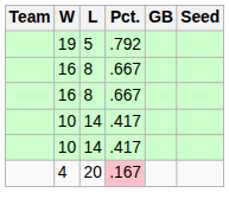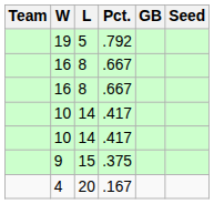+ row: 9 | 15 | .375
4 | Pct.: pink background -> no background
